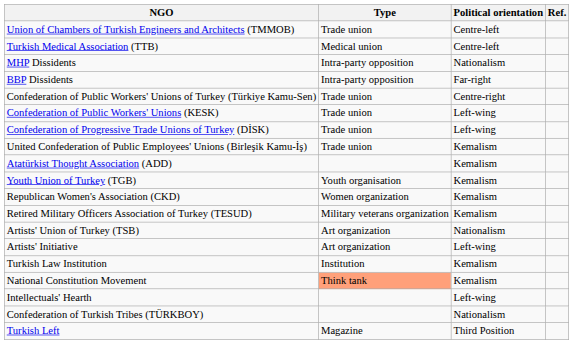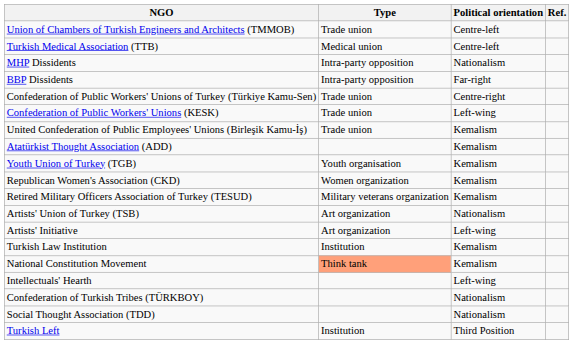- row: Confederation of Progressive Trade Unions of Turkey (DİSK) | Trade union | Left-wing
+ row: Social Thought Association (TDD) | Nationalism
Turkish Left | Type: Magazine -> Institution
